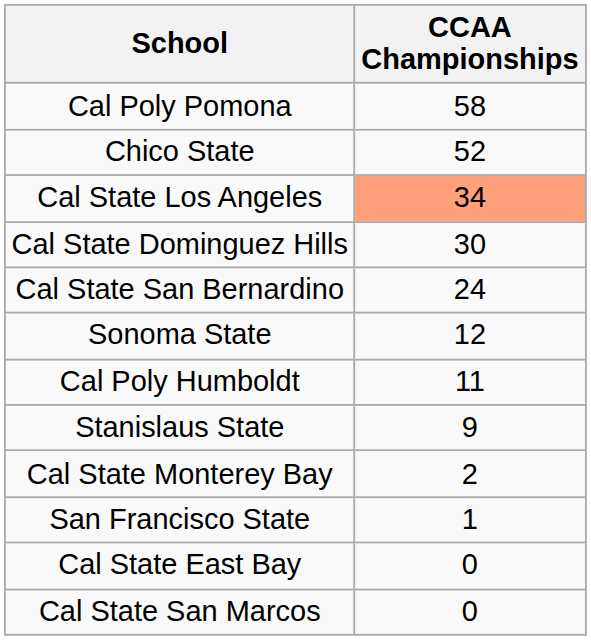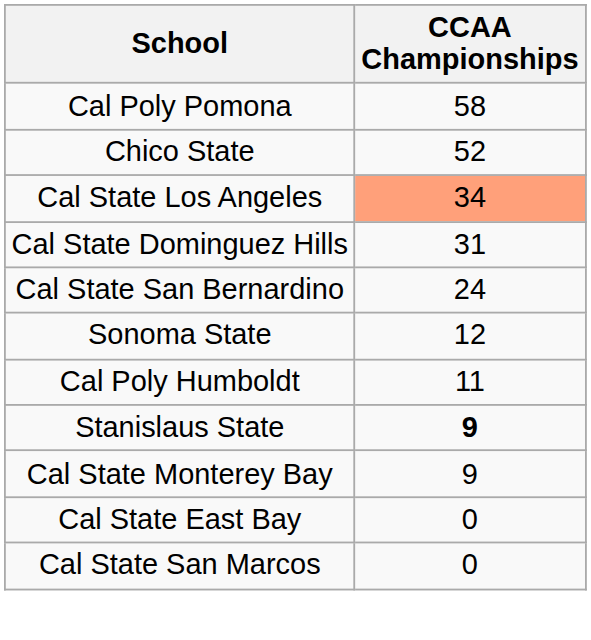Cal State Dominguez Hills | CCAA Championships: 30 -> 31
Stanislaus State | CCAA Championships: normal -> bold
Cal State Monterey Bay | CCAA Championships: 2 -> 9
- row: San Francisco State | 1
